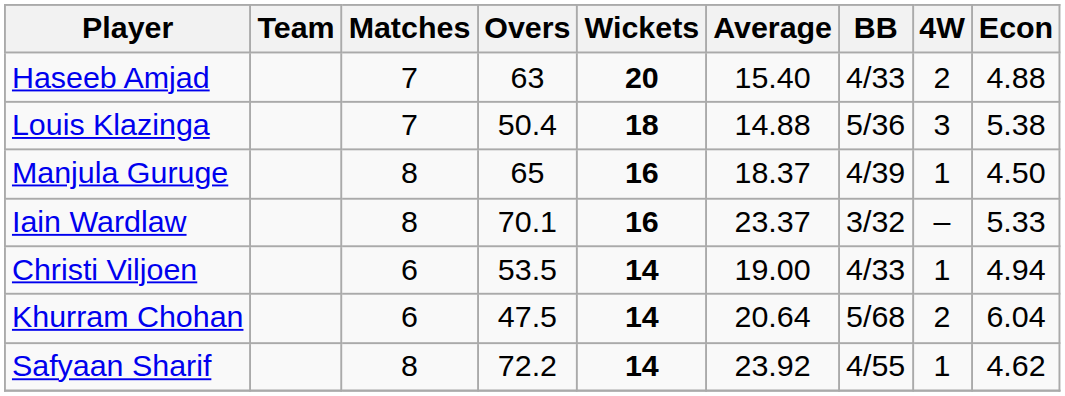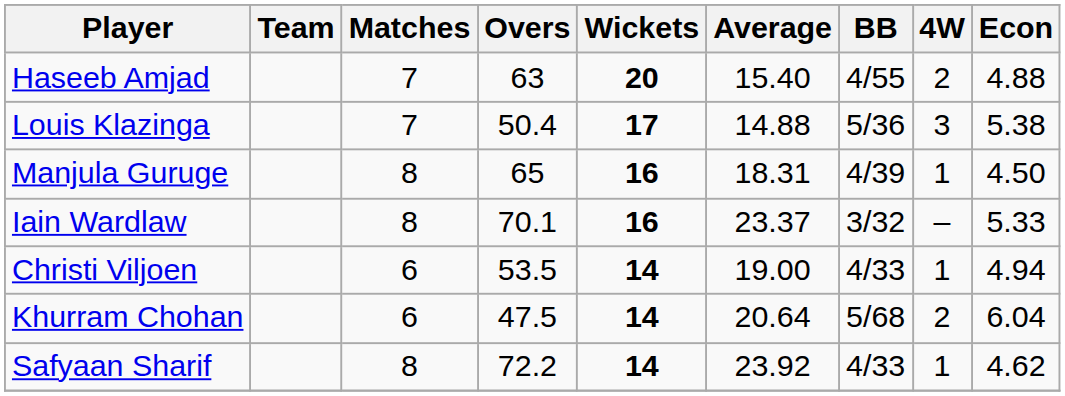Haseeb Amjad | BB: 4/33 -> 4/55
Louis Klazinga | Wickets: 18 -> 17
Manjula Guruge | Average: 18.37 -> 18.31
Safyaan Sharif | BB: 4/55 -> 4/33
